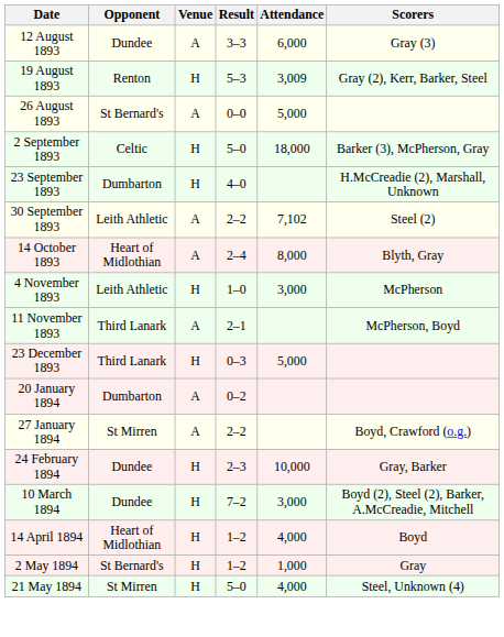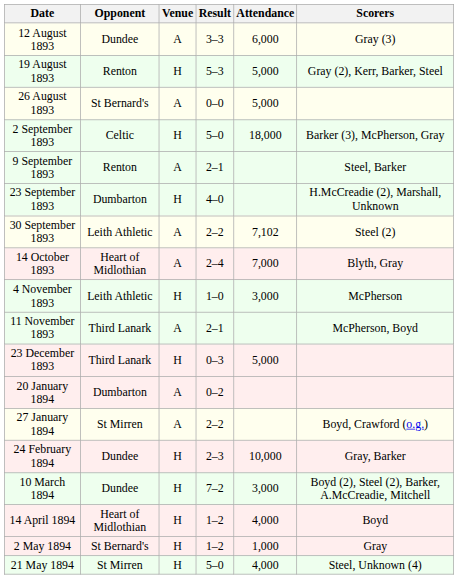19 August 1893 | Attendance: 3,009 -> 5,000
+ row: 9 September 1893 | Renton | A | 2–1 | Steel, Barker
14 October 1893 | Attendance: 8,000 -> 7,000
